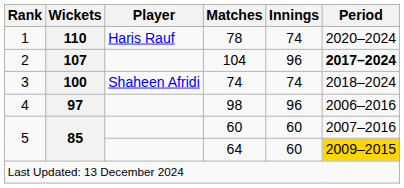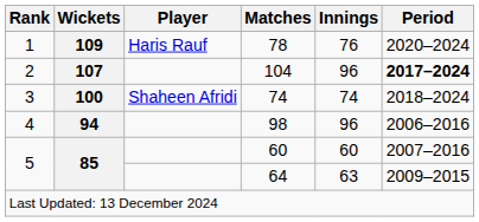78 | Wickets: 110 -> 109
78 | Innings: 74 -> 76
98 | Wickets: 97 -> 94
64 | Innings: 60 -> 63
64 | Period: gold background -> no background
